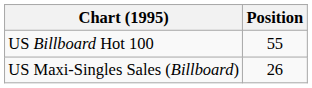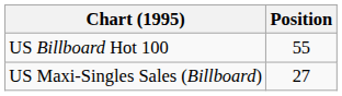US Maxi-Singles Sales (Billboard) | Position: 26 -> 27
